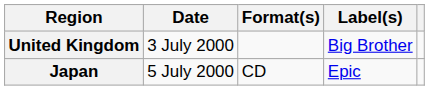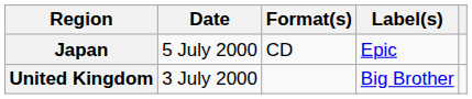rows swapped: United Kingdom <-> Japan
